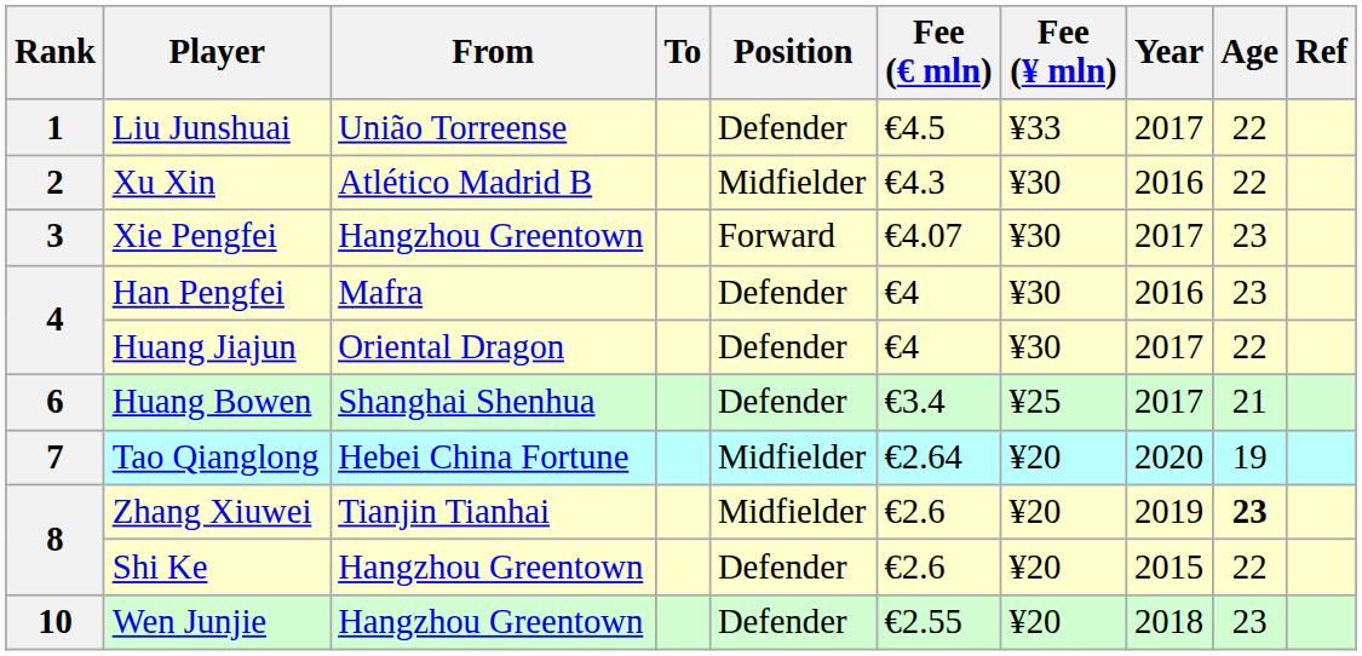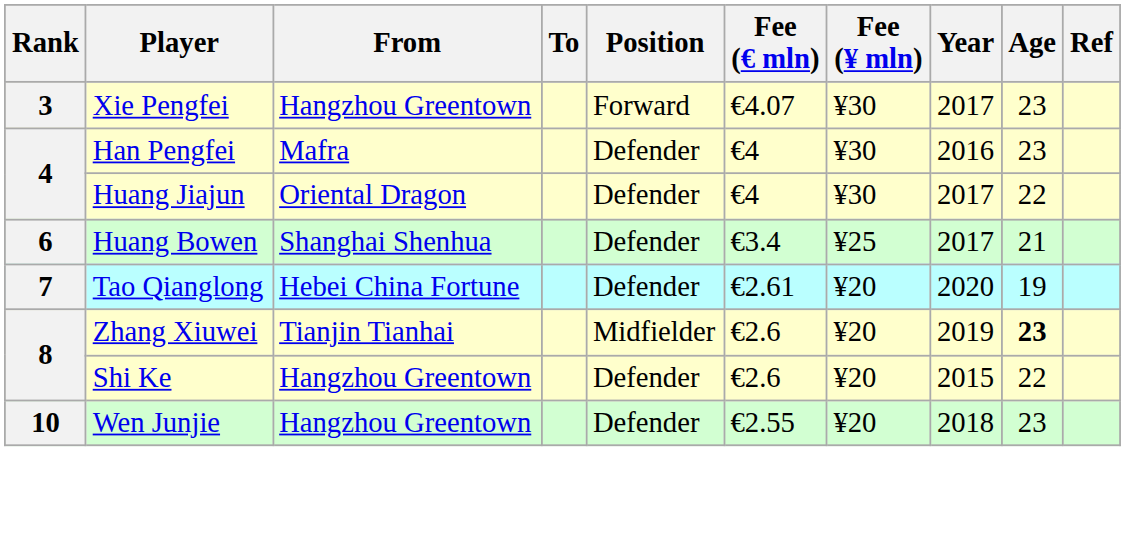- row: 1 | Liu Junshuai | União Torreense | Defender | €4.5 | ¥33 | 2017 | 22
- row: 2 | Xu Xin | Atlético Madrid B | Midfielder | €4.3 | ¥30 | 2016 | 22
Tao Qianglong | Position: Midfielder -> Defender
Tao Qianglong | Fee (€ mln): €2.64 -> €2.61
